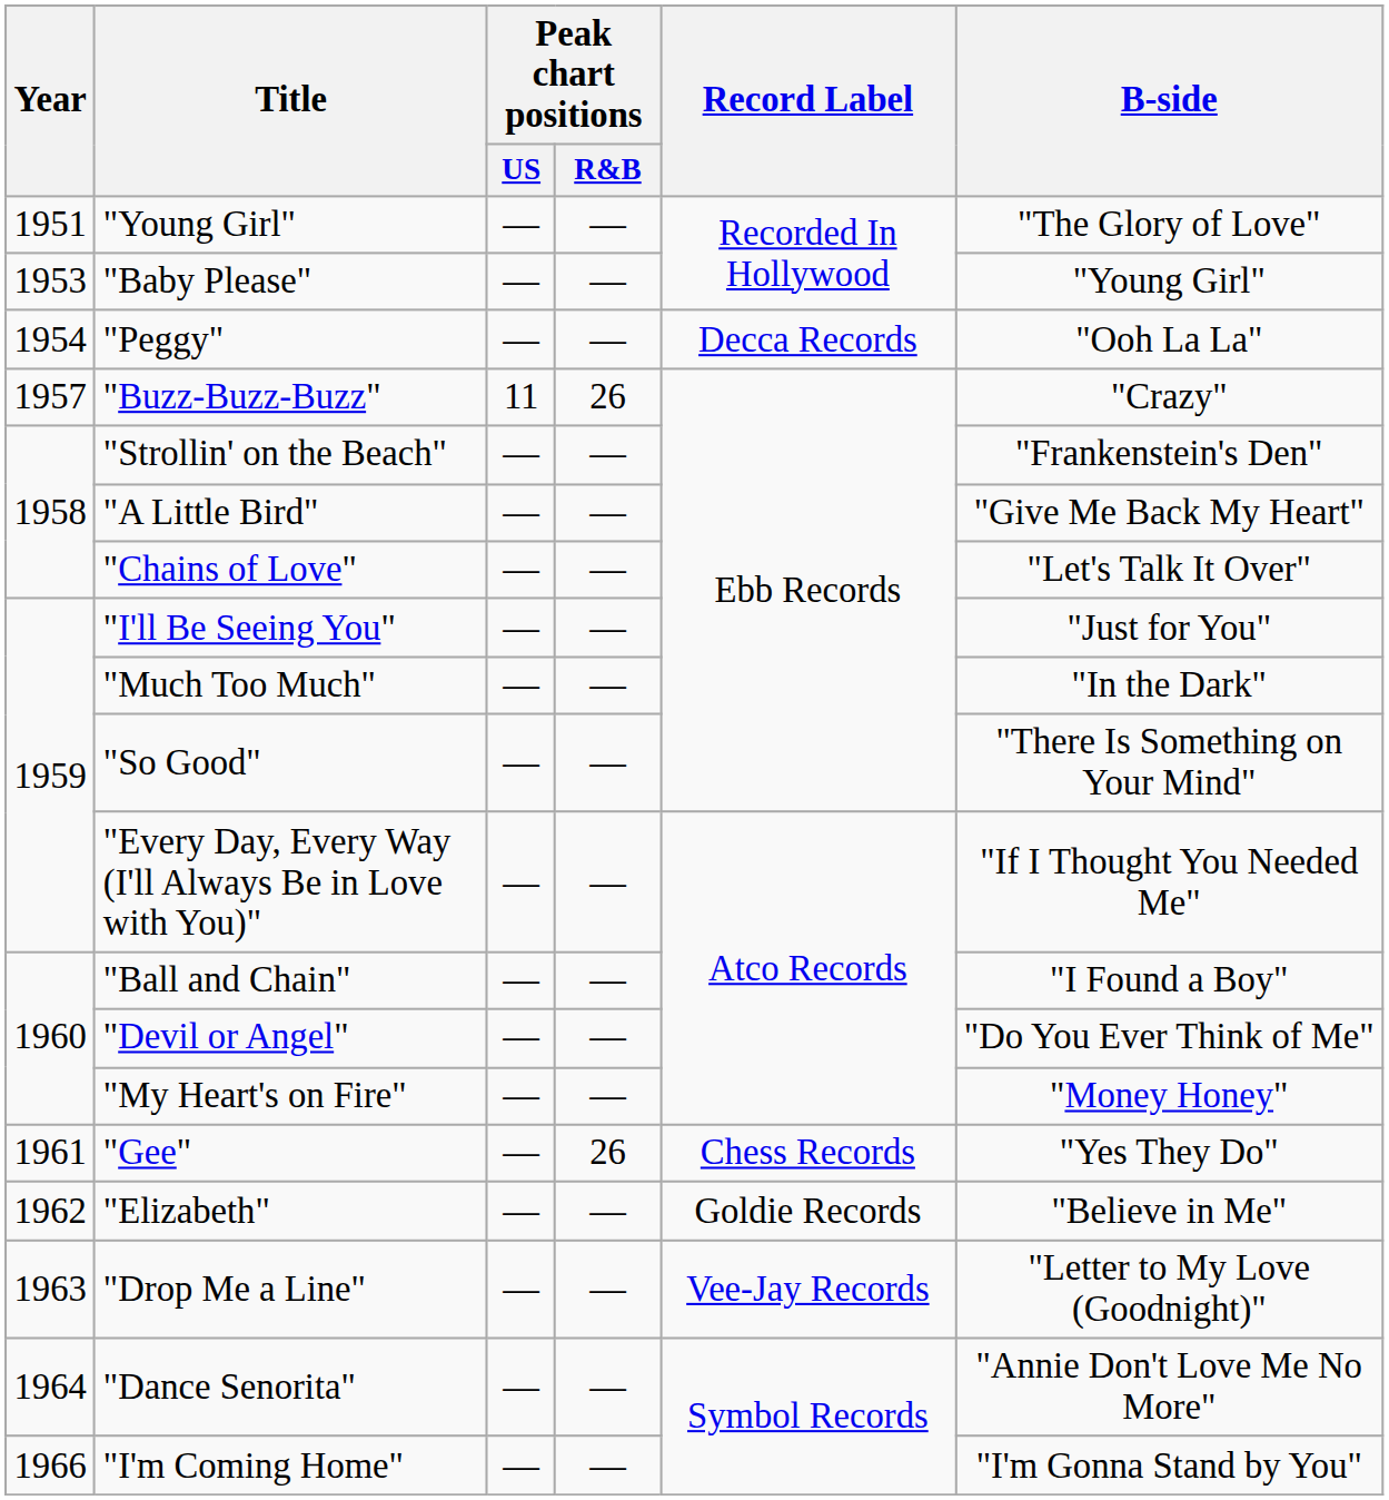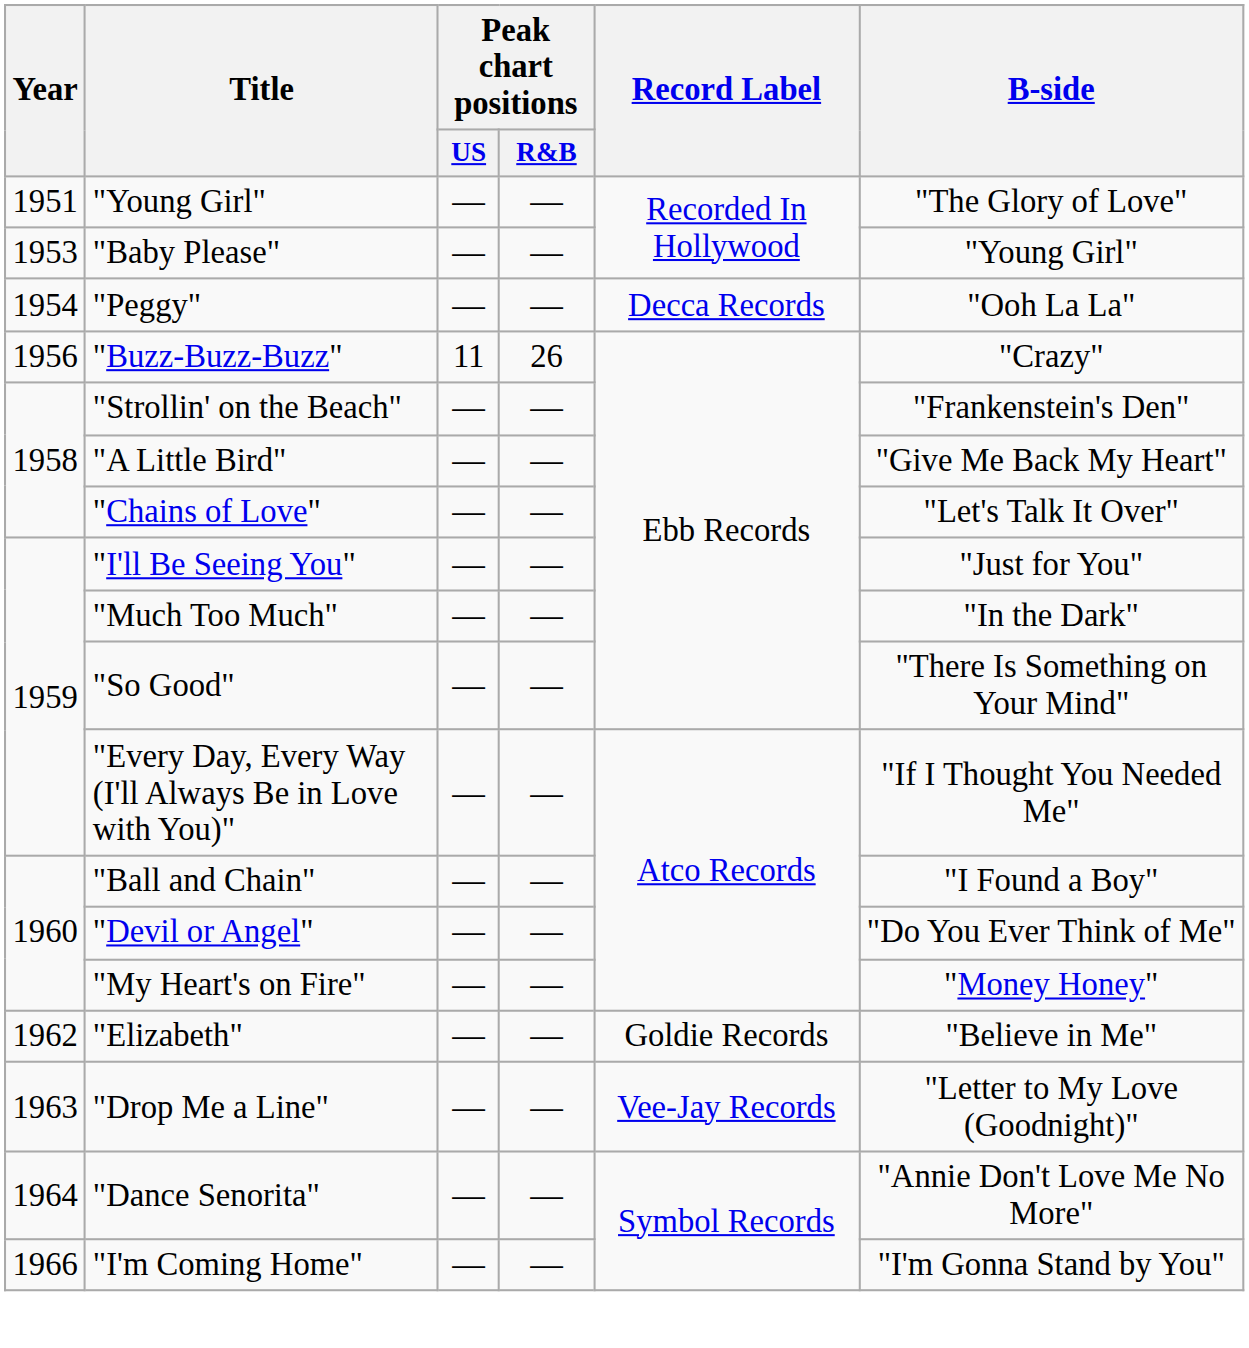"Buzz-Buzz-Buzz" | Year: 1957 -> 1956
- row: 1961 | "Gee" | — | 26 | Chess Records | "Yes They Do"
